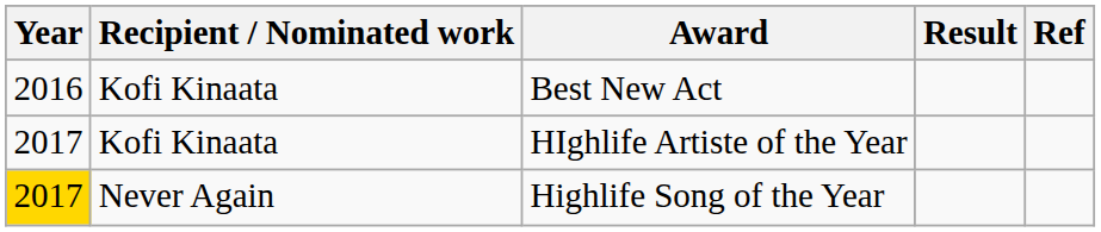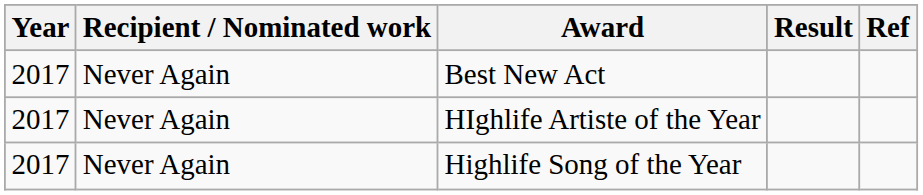Best New Act | Year: 2016 -> 2017
Best New Act | Recipient / Nominated work: Kofi Kinaata -> Never Again
HIghlife Artiste of the Year | Recipient / Nominated work: Kofi Kinaata -> Never Again
Highlife Song of the Year | Year: gold background -> no background
